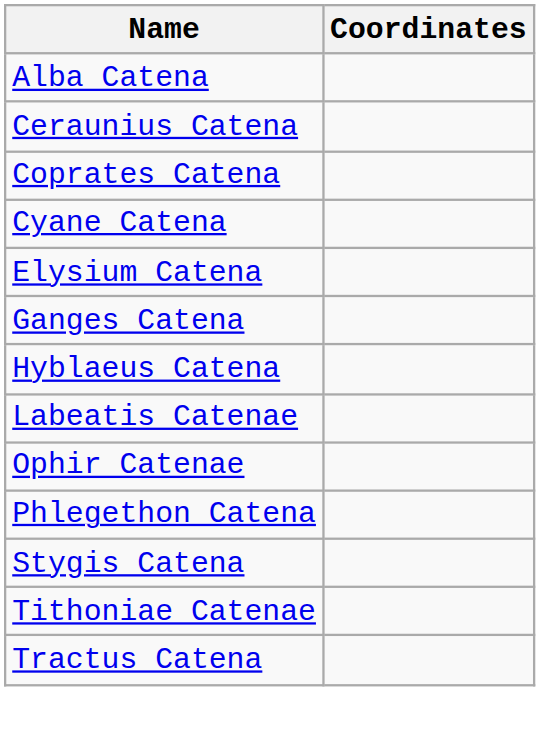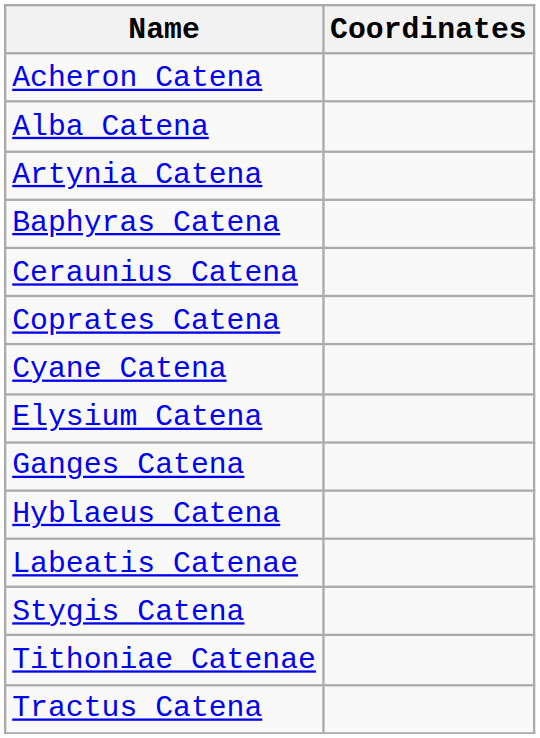+ row: Acheron Catena
+ row: Artynia Catena
+ row: Baphyras Catena
- row: Ophir Catenae
- row: Phlegethon Catena
